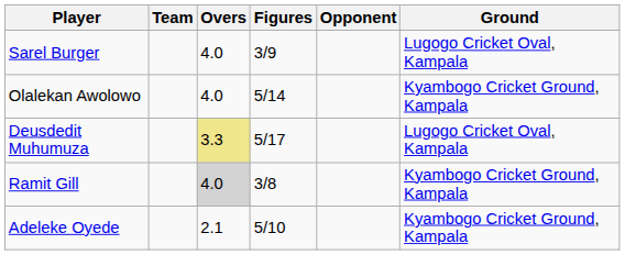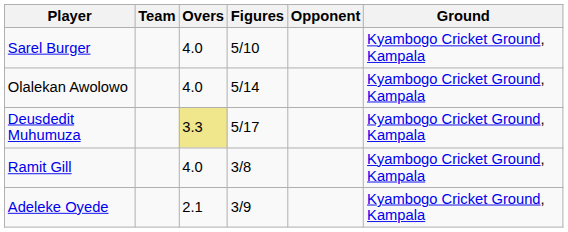Sarel Burger | Figures: 3/9 -> 5/10
Sarel Burger | Ground: Lugogo Cricket Oval, Kampala -> Kyambogo Cricket Ground, Kampala
Deusdedit Muhumuza | Ground: Lugogo Cricket Oval, Kampala -> Kyambogo Cricket Ground, Kampala
Ramit Gill | Overs: lightgrey background -> no background
Adeleke Oyede | Figures: 5/10 -> 3/9
